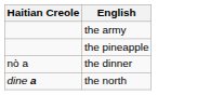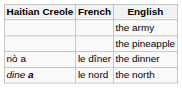+ column: French | le dîner | le nord
